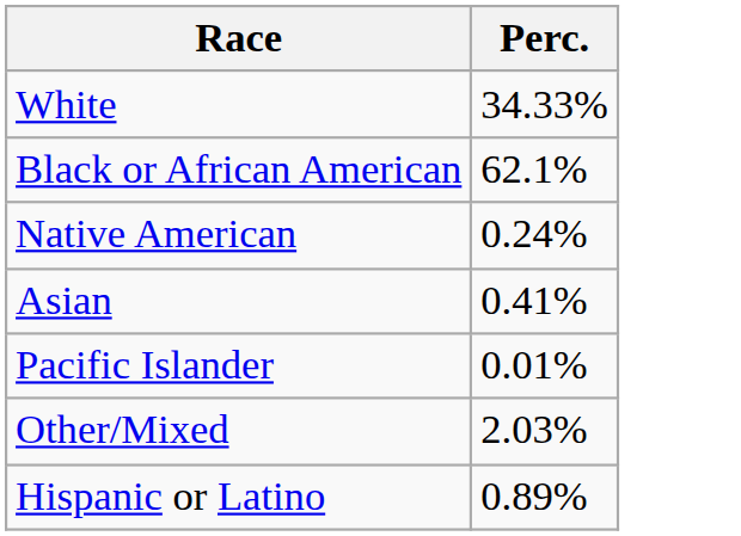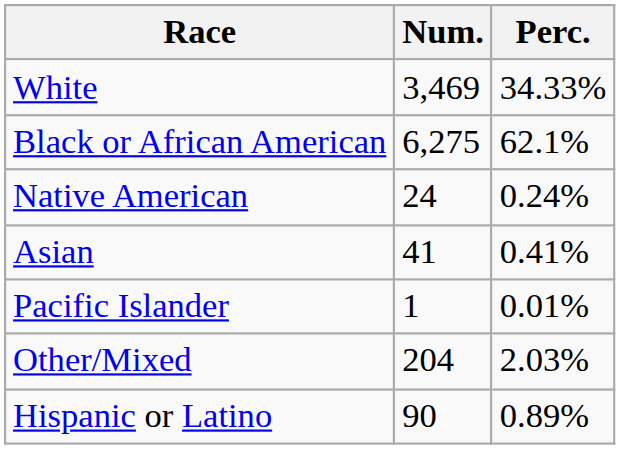+ column: Num. | 3,469 | 6,275 | 24 | 41 | 1 | 204 | 90
